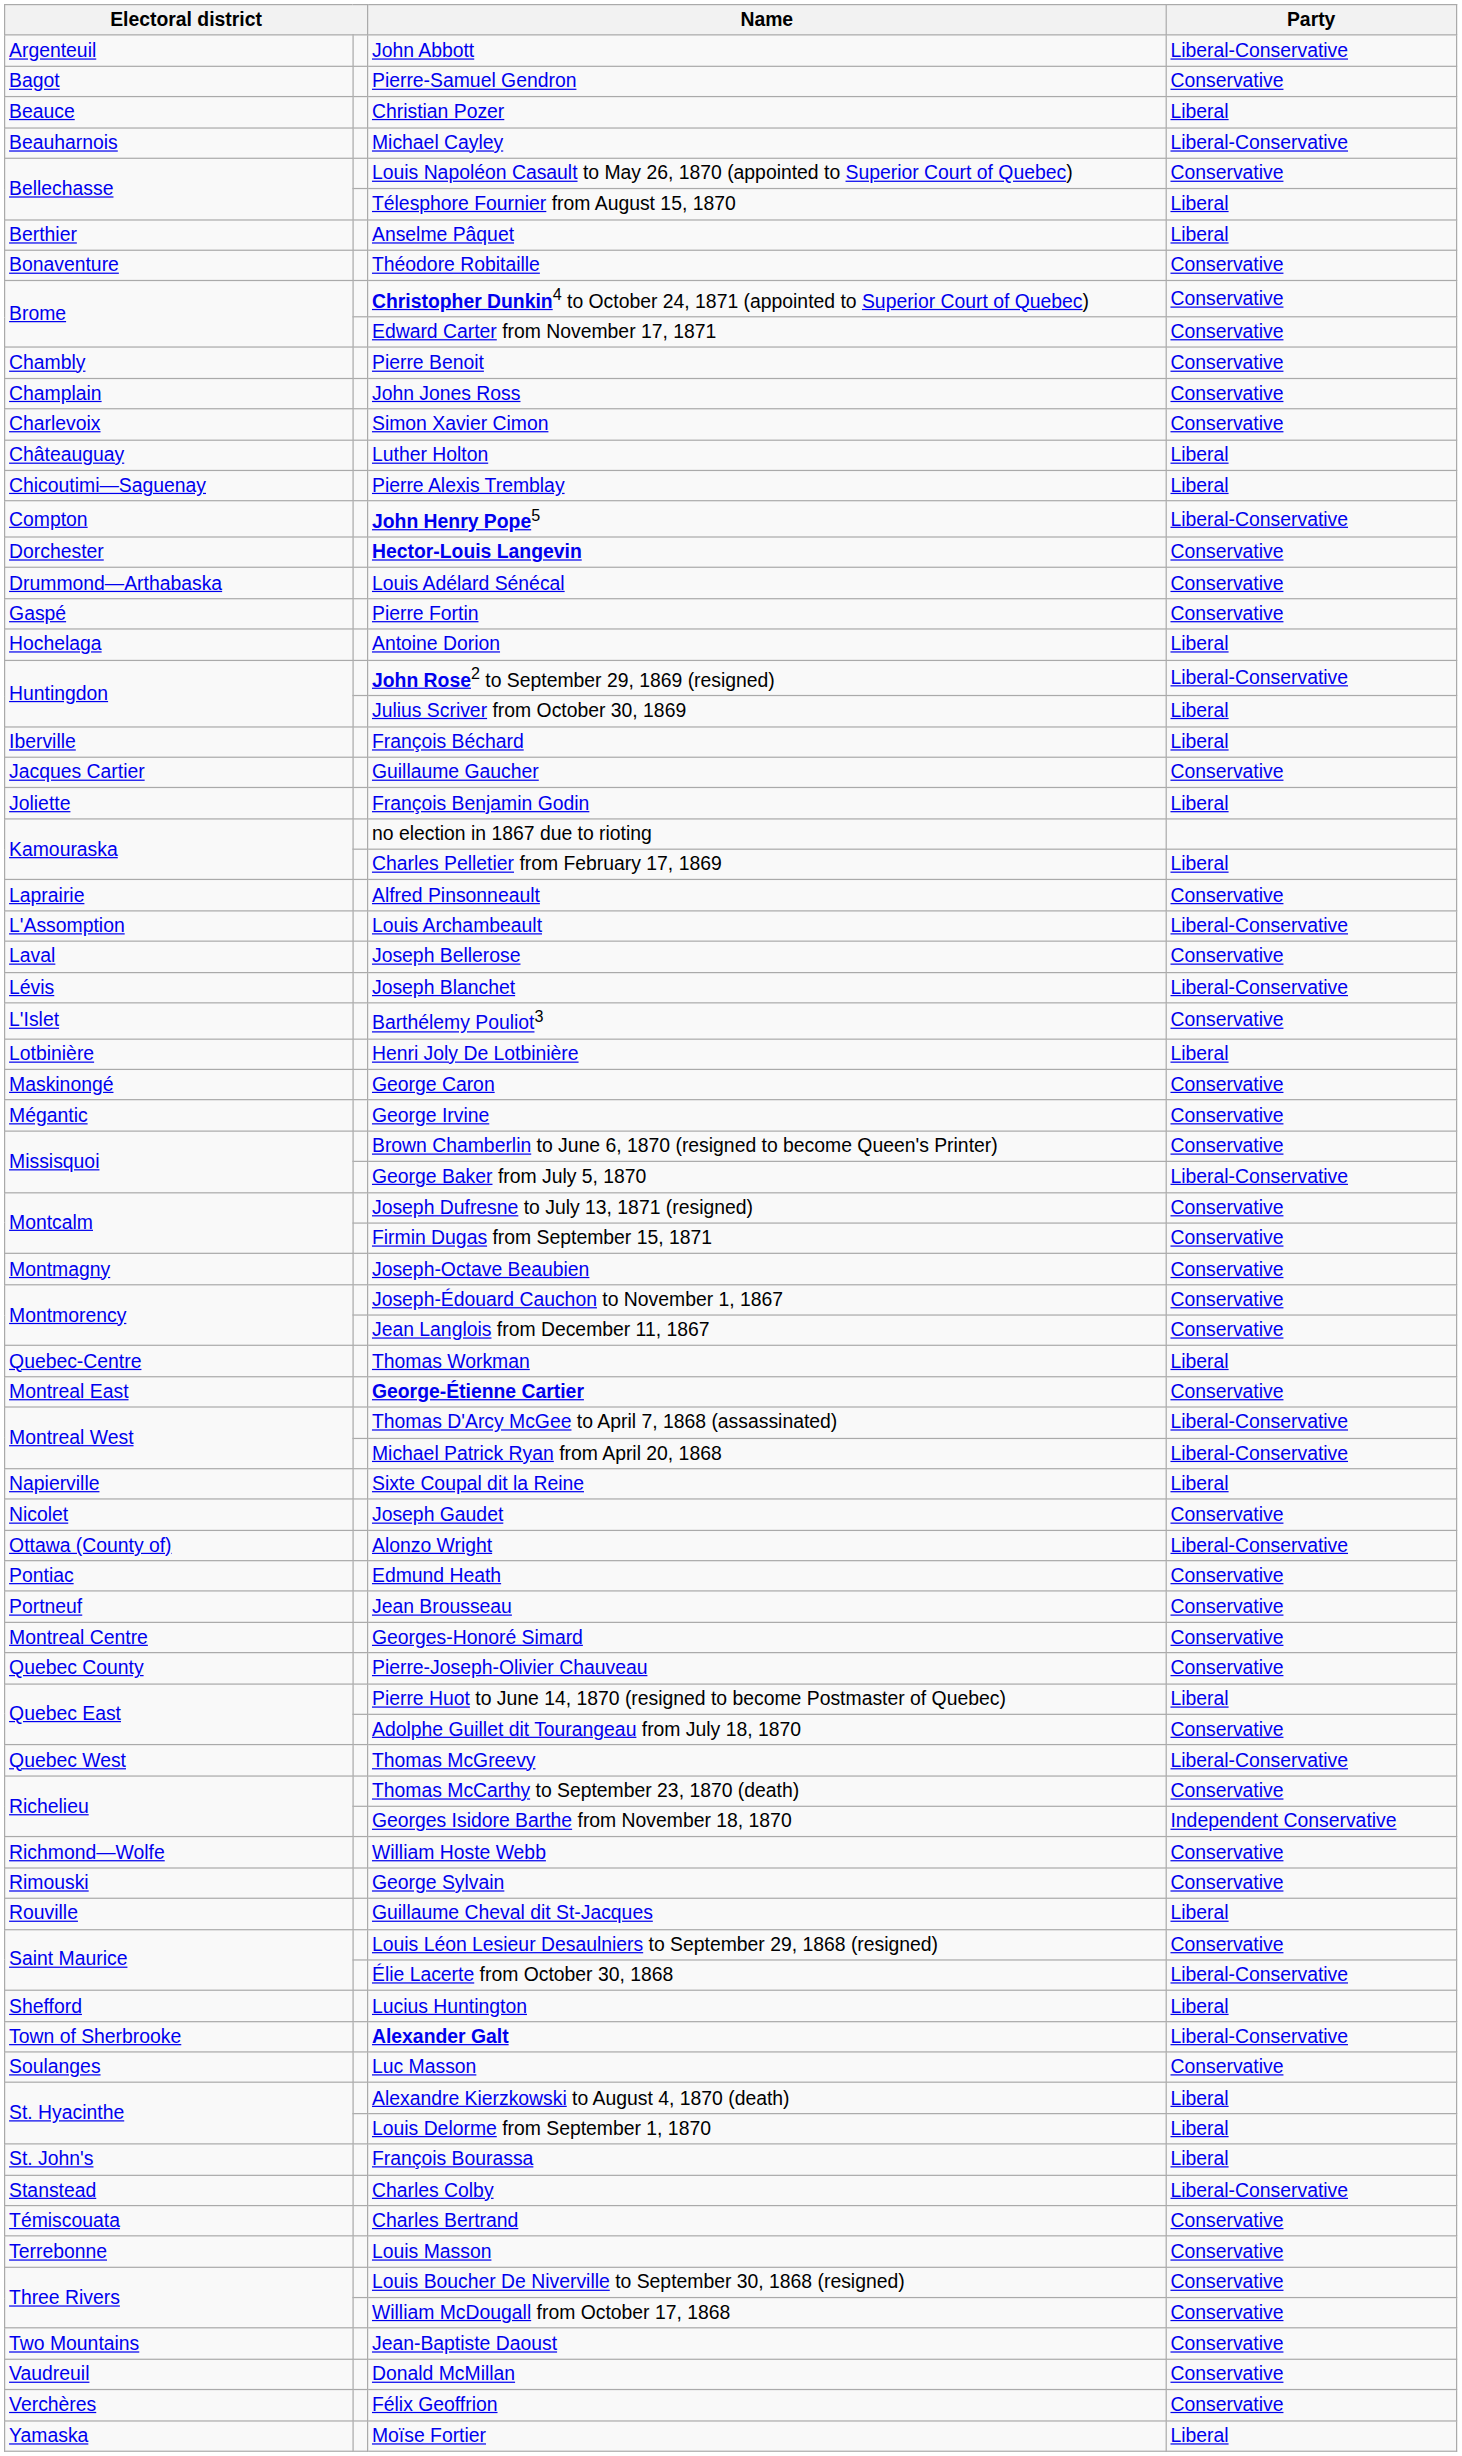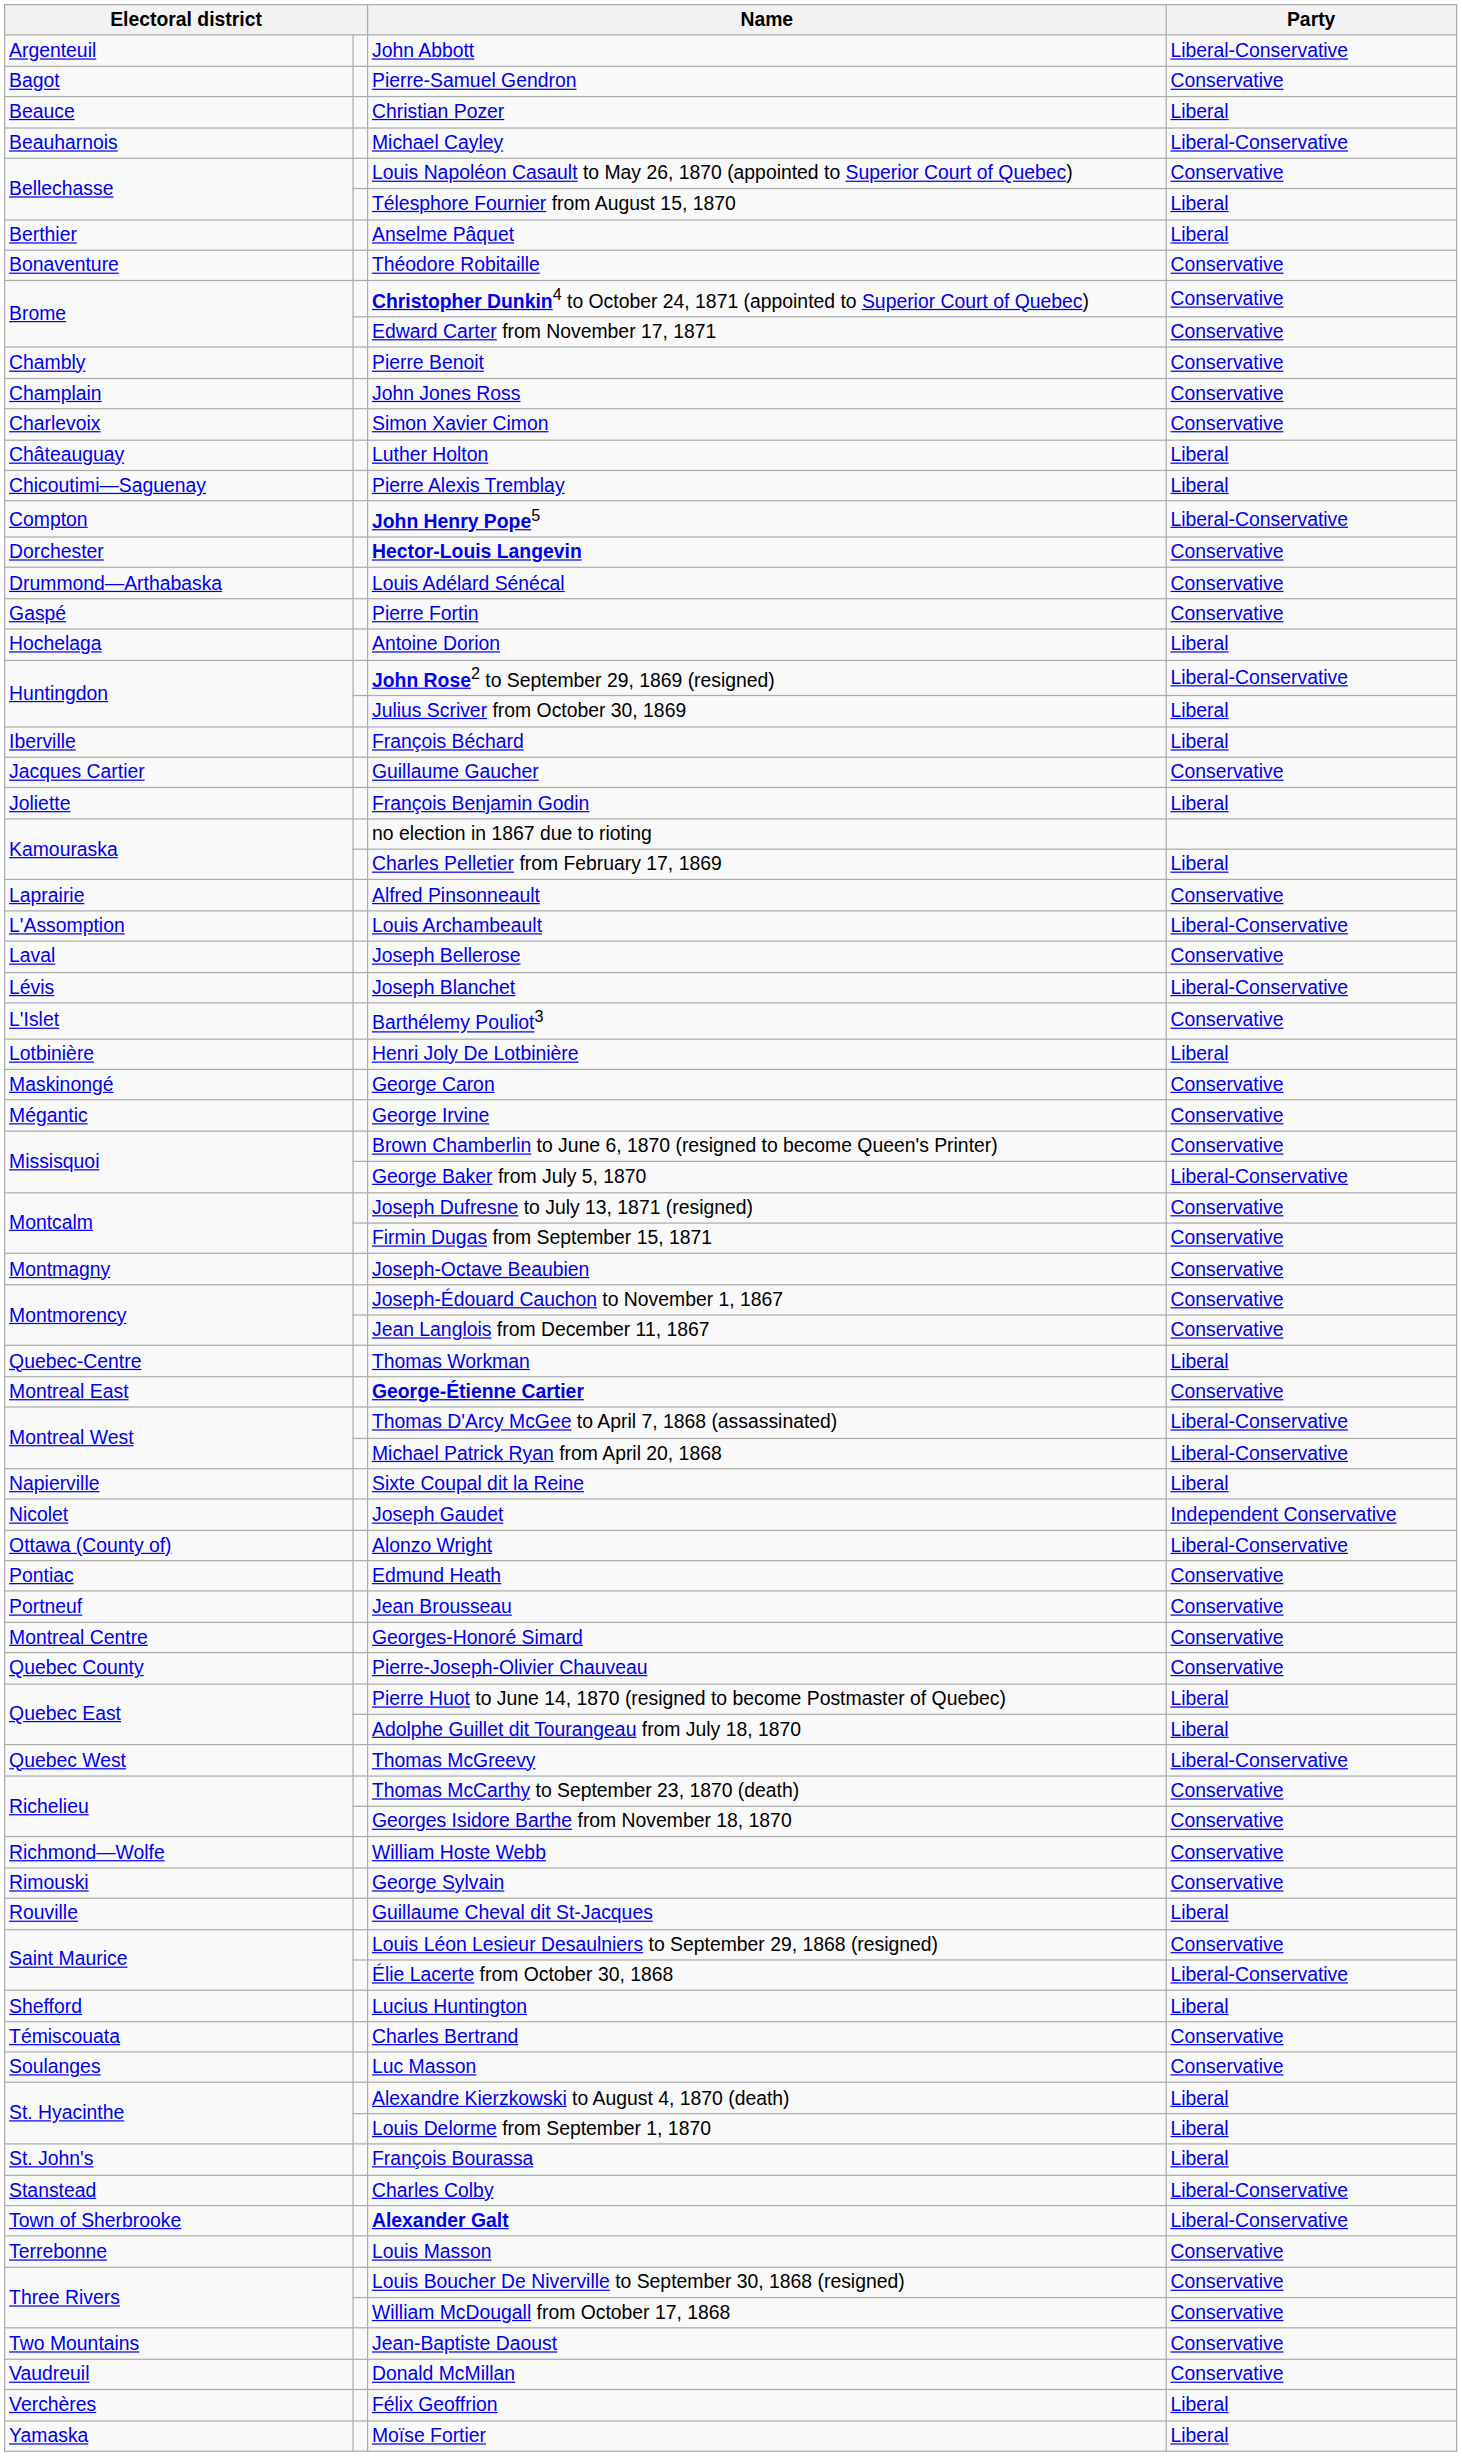Joseph Gaudet | Party: Conservative -> Independent Conservative
Adolphe Guillet dit Tourangeau from July 18, 1870 | Party: Conservative -> Liberal
Georges Isidore Barthe from November 18, 1870 | Party: Independent Conservative -> Conservative
rows swapped: Alexander Galt <-> Charles Bertrand
Félix Geoffrion | Party: Conservative -> Liberal
